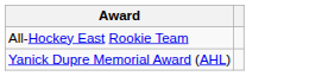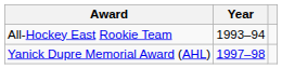+ column: Year | 1993–94 | 1997–98
